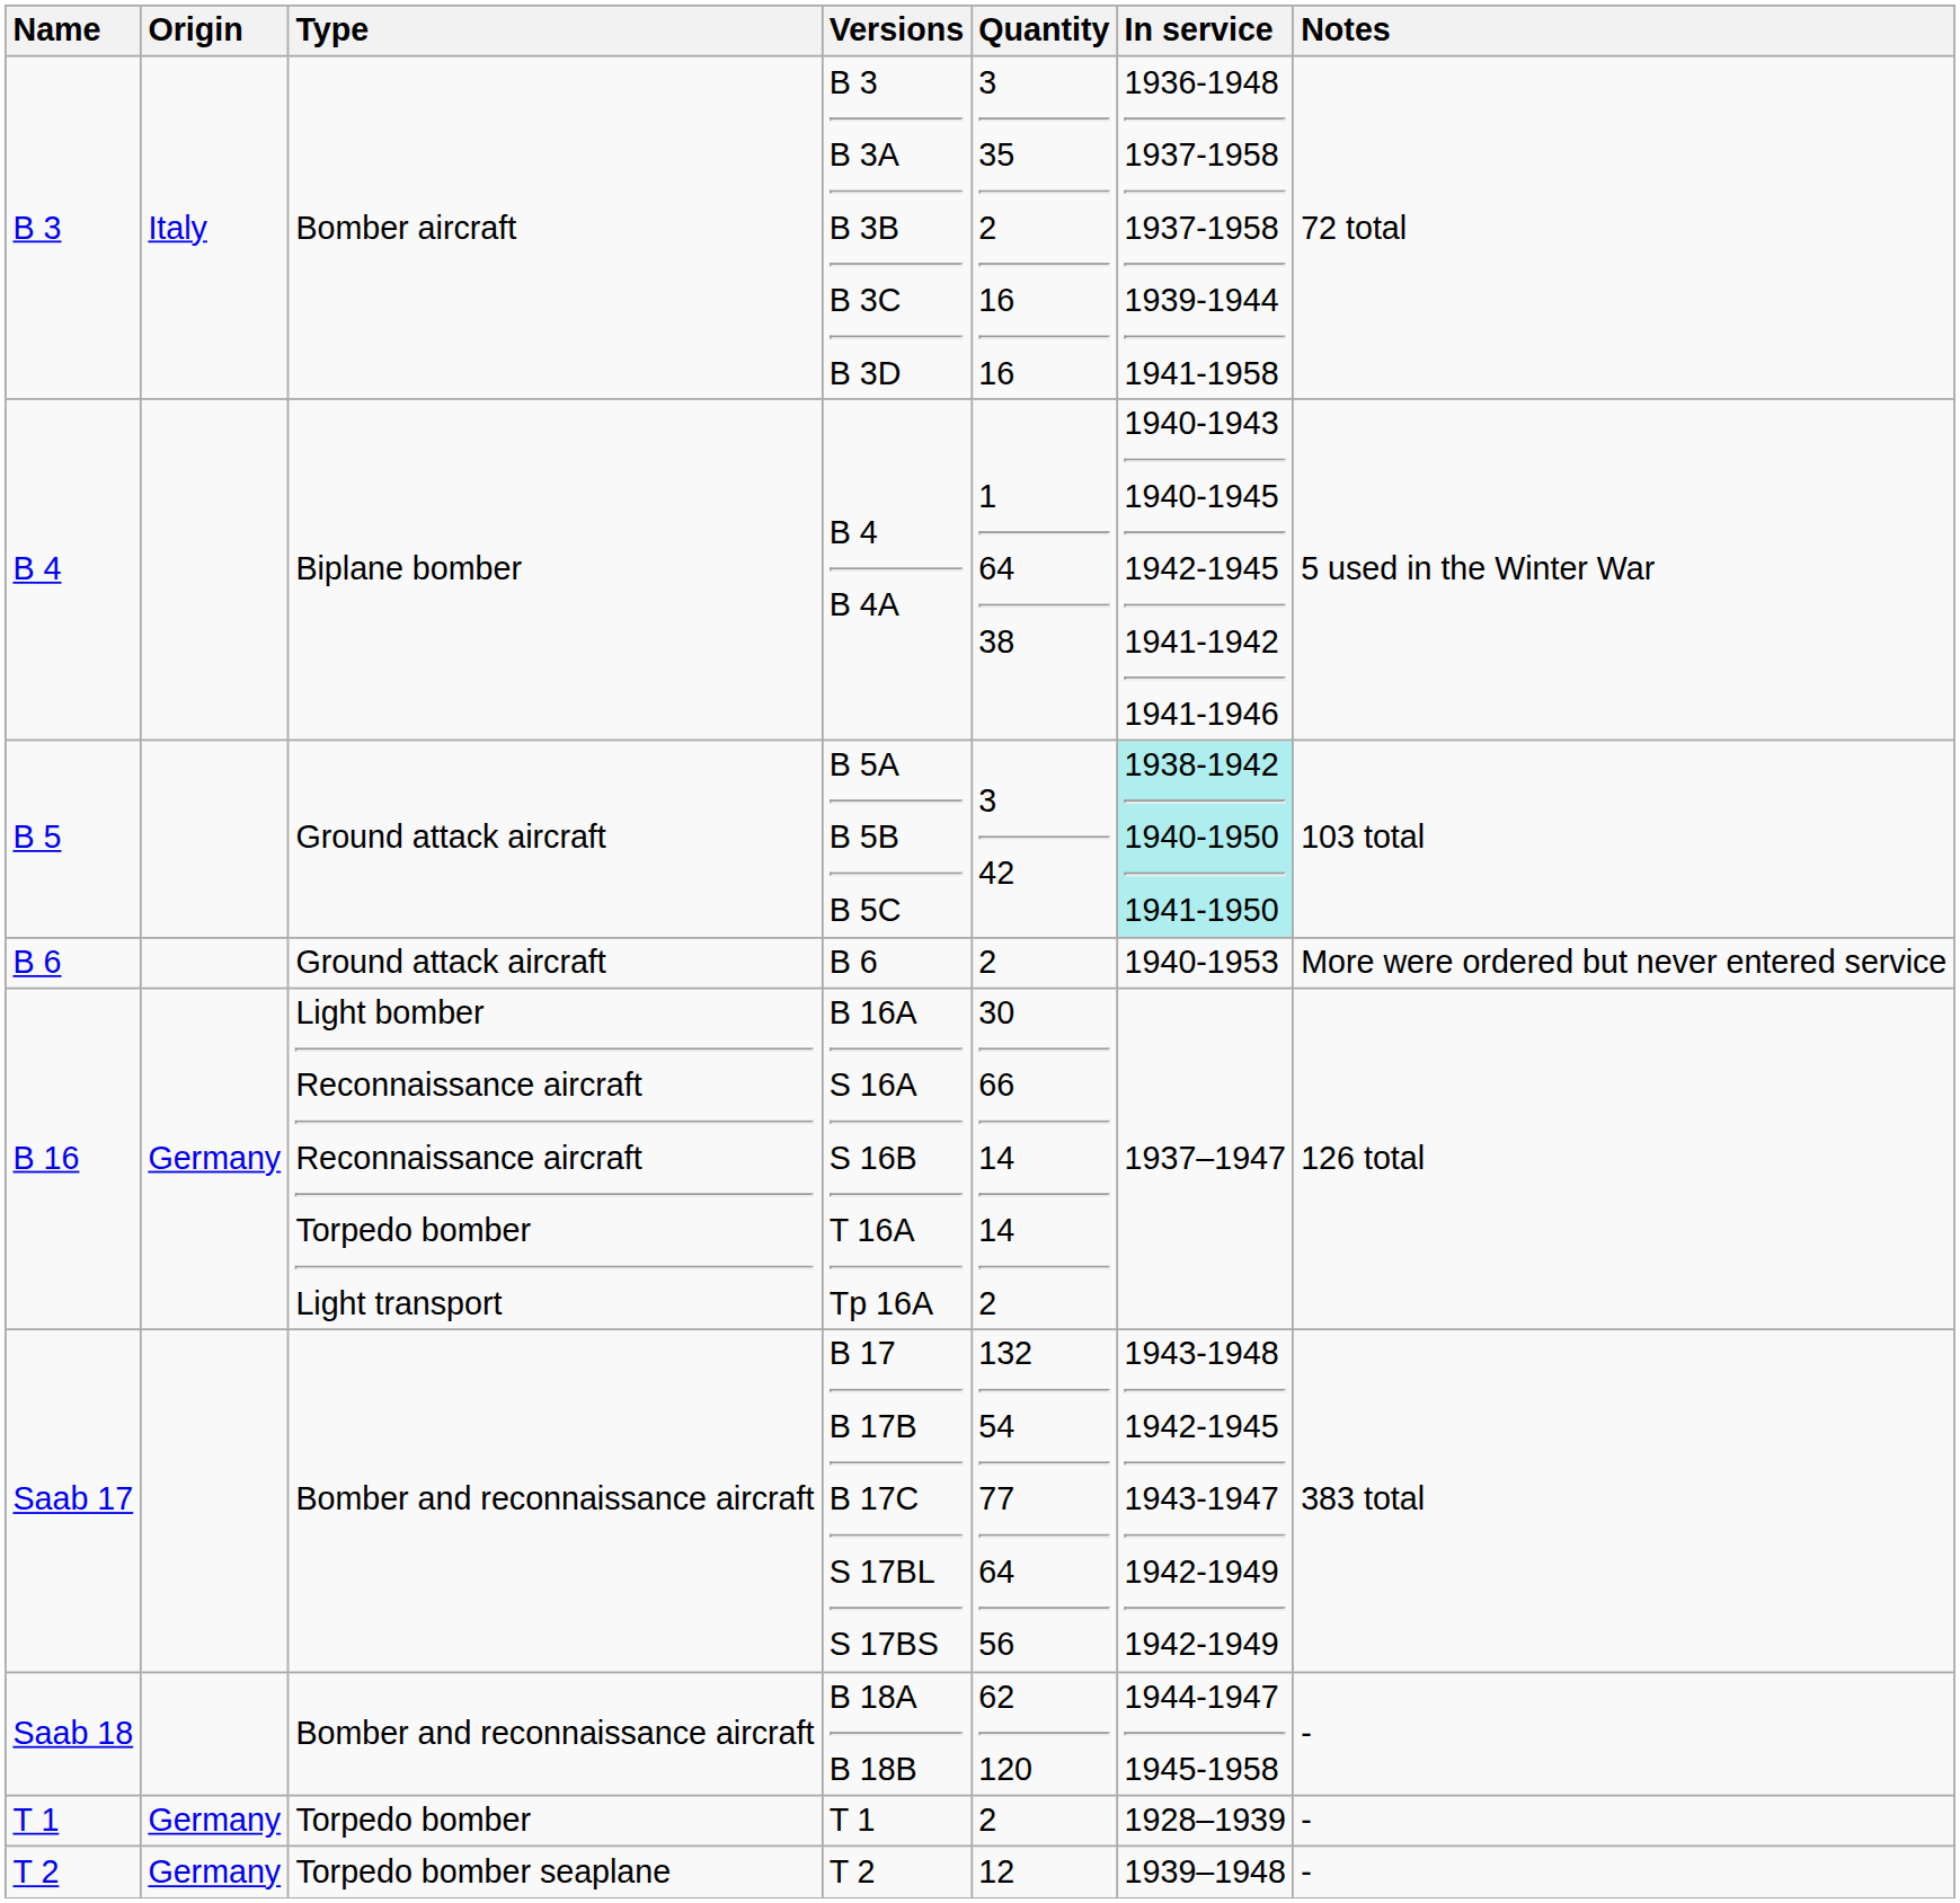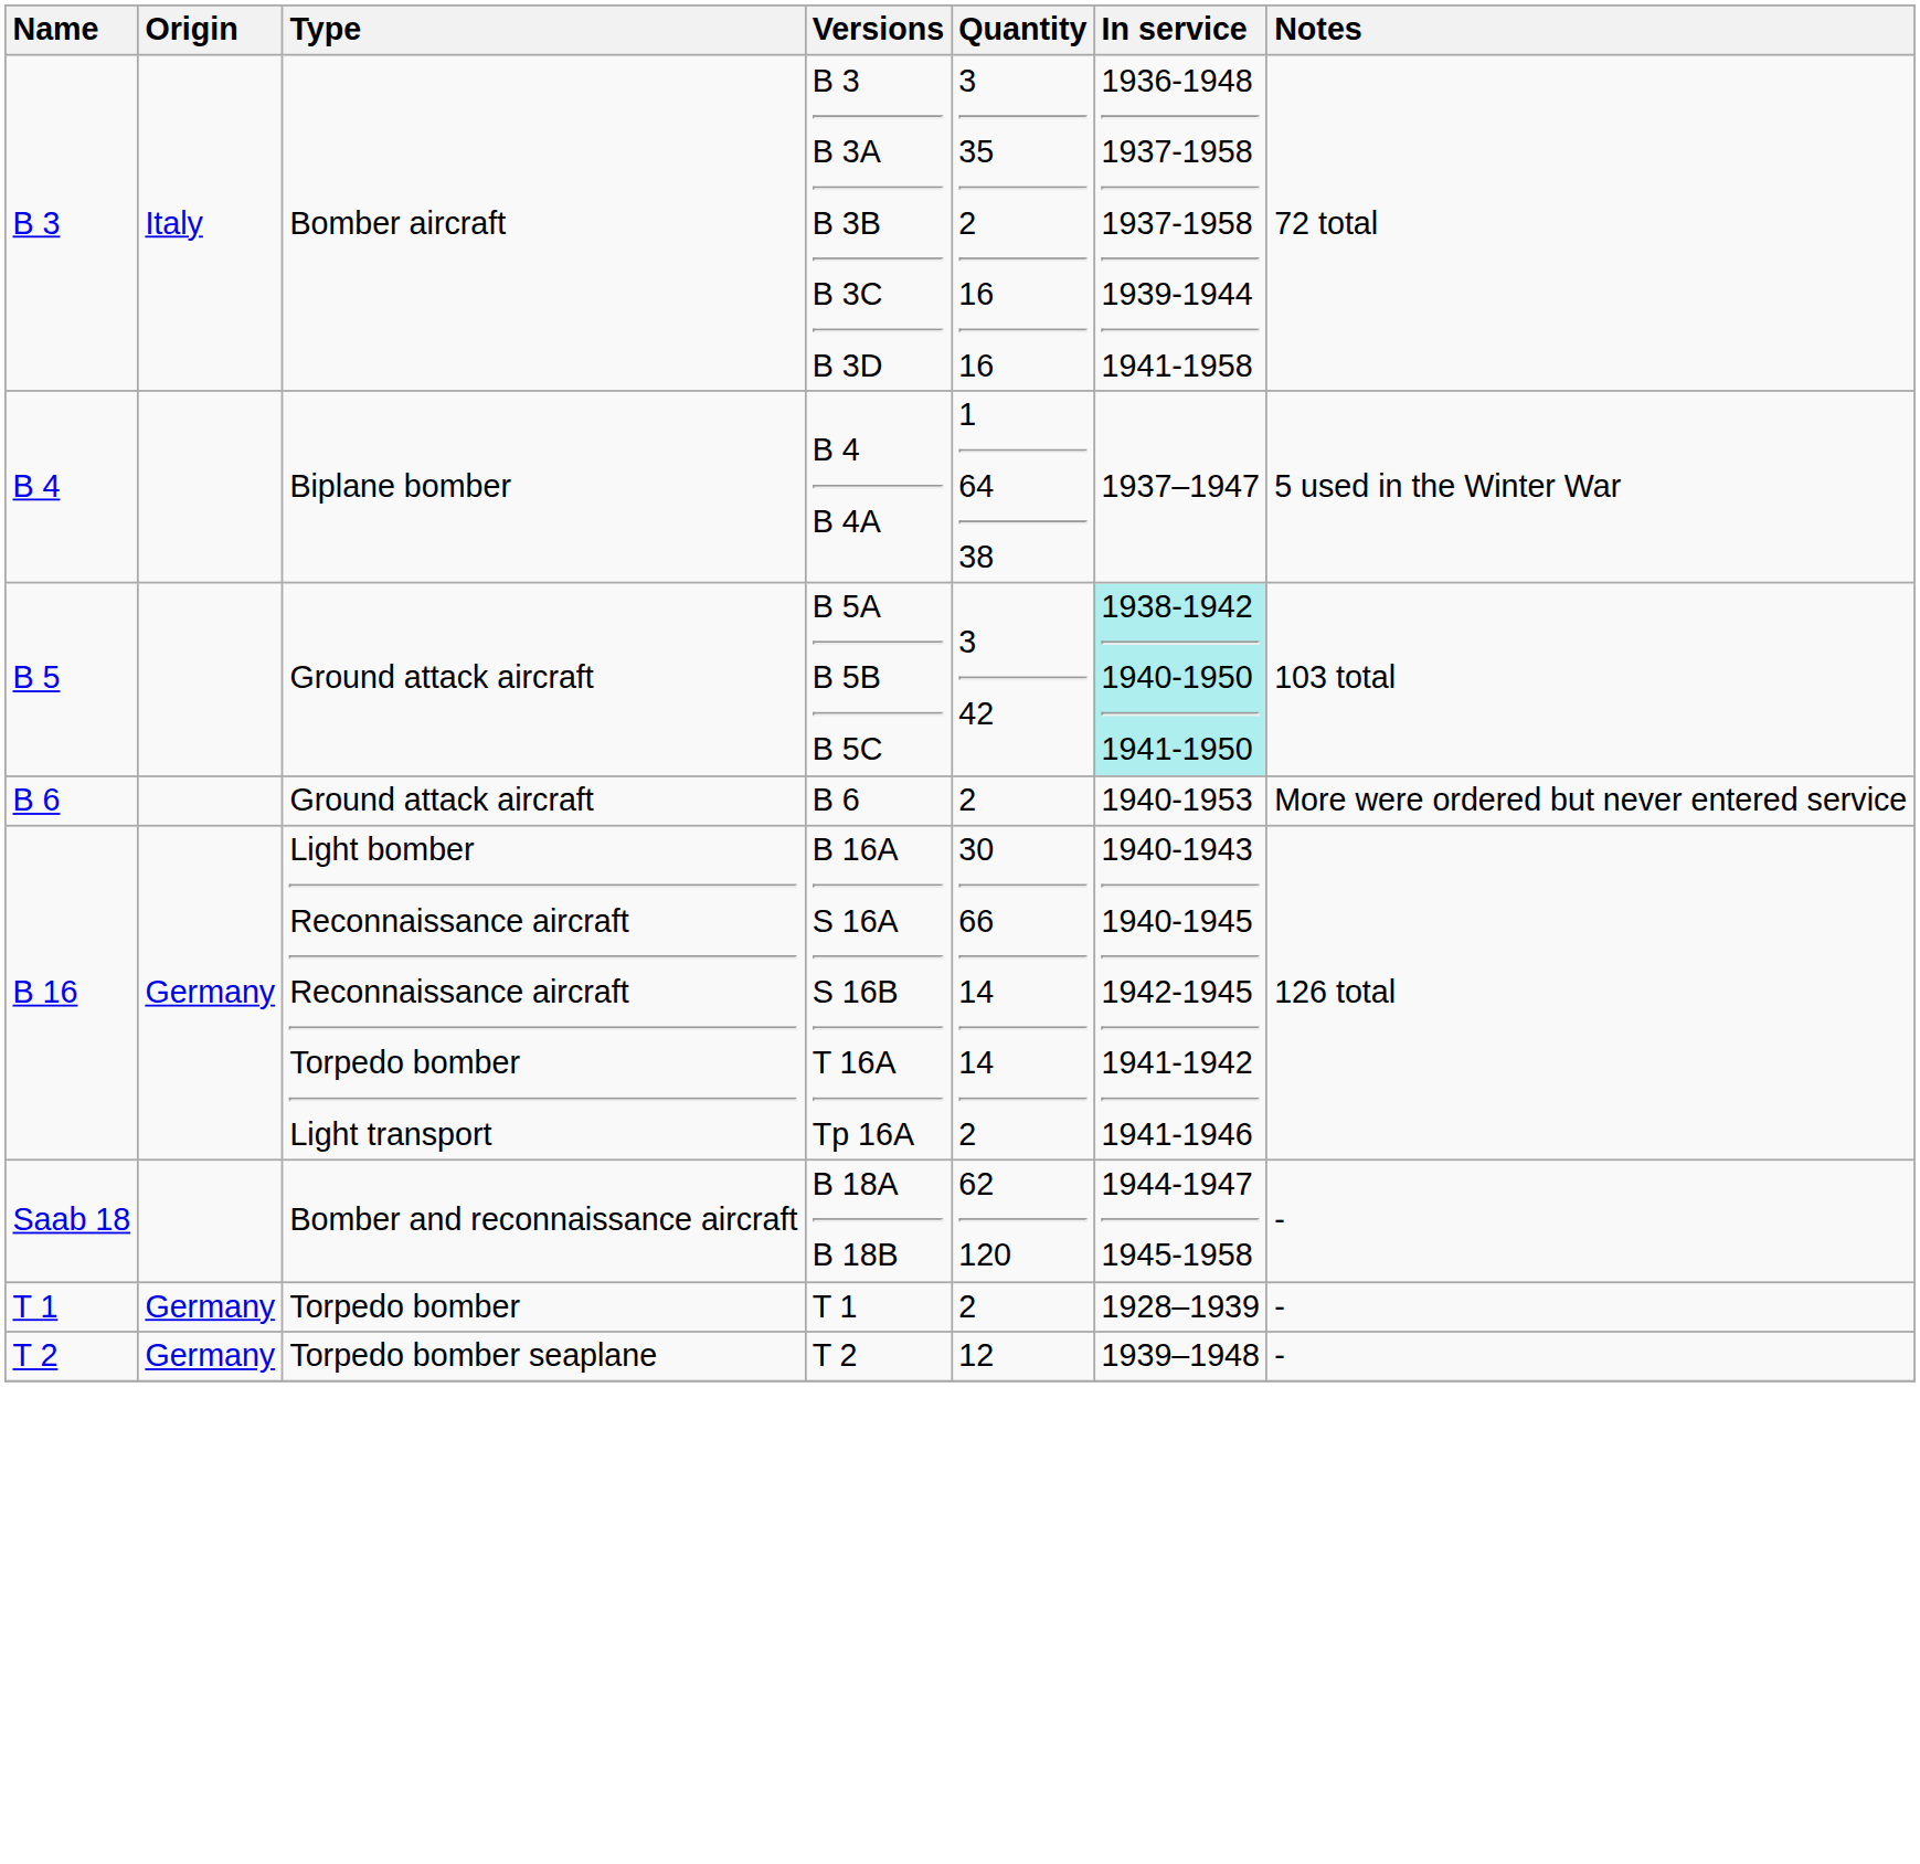B 4 B 4A | In service: 1940-1943 1940-1945 1942-1945 1941-1942 1941-1946 -> 1937–1947
B 16A S 16A S 16B T 16A Tp 16A | In service: 1937–1947 -> 1940-1943 1940-1945 1942-1945 1941-1942 1941-1946
- row: Saab 17 | Bomber and reconnaissance aircraft | B 17 B 17B B 17C S 17BL S 17BS | 132 54 77 64 56 | 1943-1948 1942-1945 1943-1947 1942-1949 1942-1949 | 383 total
